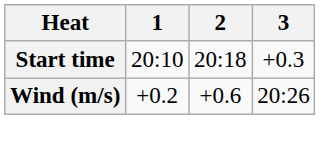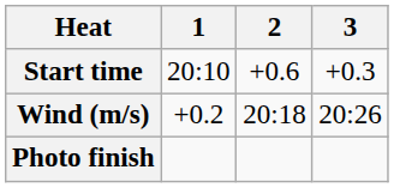Start time | 2: 20:18 -> +0.6
Wind (m/s) | 2: +0.6 -> 20:18
+ row: Photo finish
